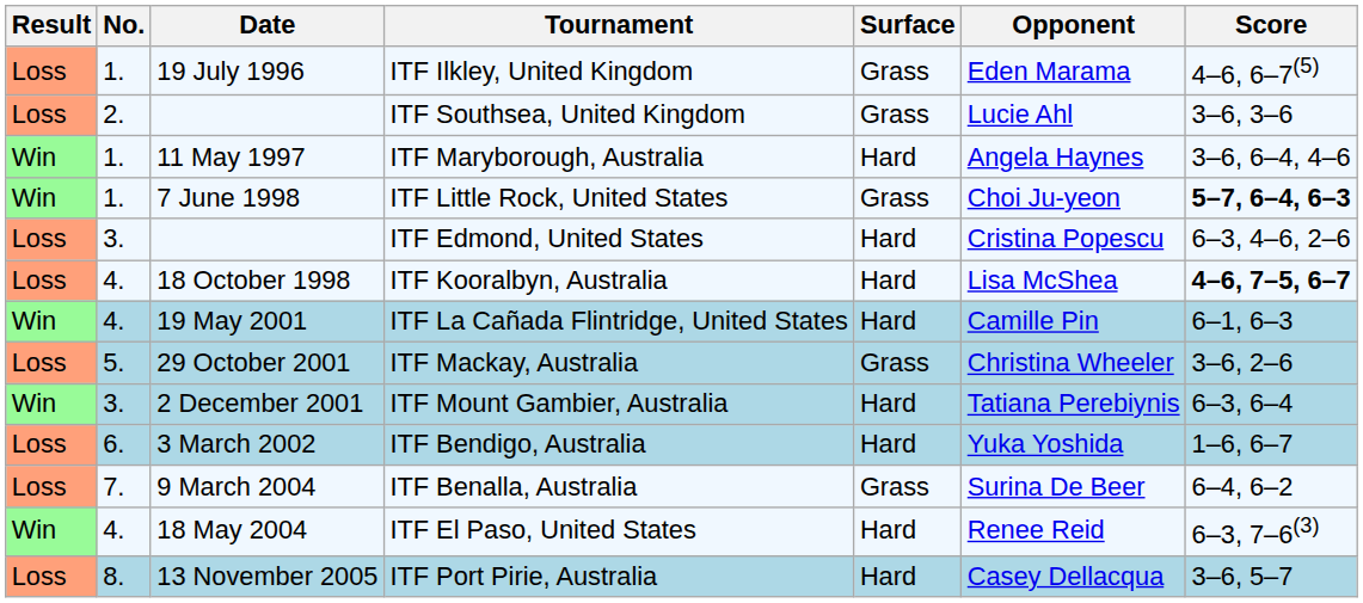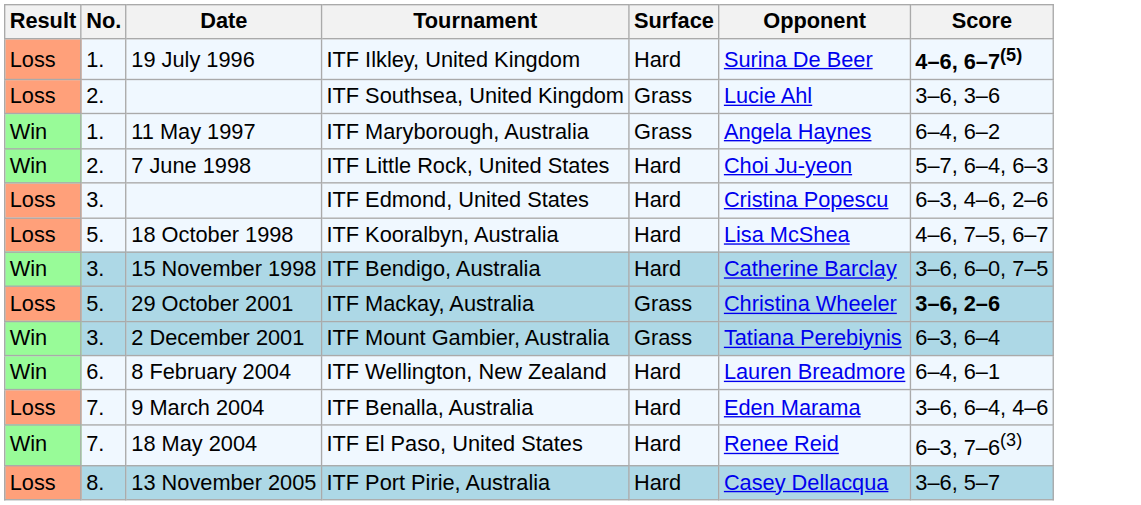19 July 1996 | Surface: Grass -> Hard
19 July 1996 | Opponent: Eden Marama -> Surina De Beer
19 July 1996 | Score: normal -> bold
11 May 1997 | Surface: Hard -> Grass
11 May 1997 | Score: 3–6, 6–4, 4–6 -> 6–4, 6–2
7 June 1998 | No.: 1. -> 2.
7 June 1998 | Surface: Grass -> Hard
7 June 1998 | Score: bold -> normal
18 October 1998 | No.: 4. -> 5.
18 October 1998 | Score: bold -> normal
+ row: Win | 3. | 15 November 1998 | ITF Bendigo, Australia | Hard | Catherine Barclay | 3–6, 6–0, 7–5
- row: Win | 4. | 19 May 2001 | ITF La Cañada Flintridge, United States | Hard | Camille Pin | 6–1, 6–3
29 October 2001 | Score: normal -> bold
2 December 2001 | Surface: Hard -> Grass
- row: Loss | 6. | 3 March 2002 | ITF Bendigo, Australia | Hard | Yuka Yoshida | 1–6, 6–7
+ row: Win | 6. | 8 February 2004 | ITF Wellington, New Zealand | Hard | Lauren Breadmore | 6–4, 6–1
9 March 2004 | Surface: Grass -> Hard
9 March 2004 | Opponent: Surina De Beer -> Eden Marama
9 March 2004 | Score: 6–4, 6–2 -> 3–6, 6–4, 4–6
18 May 2004 | No.: 4. -> 7.
